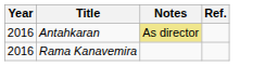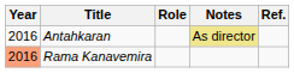+ column: Role
Rama Kanavemira | Year: no background -> lightsalmon background
